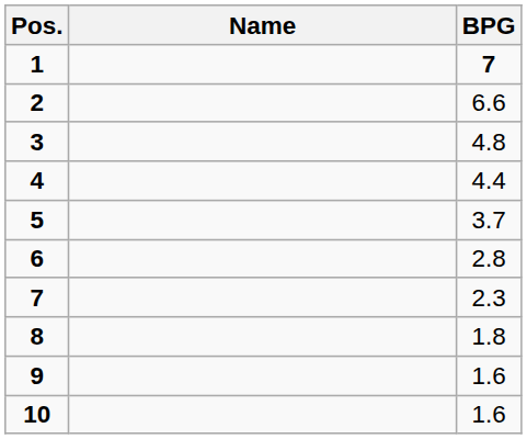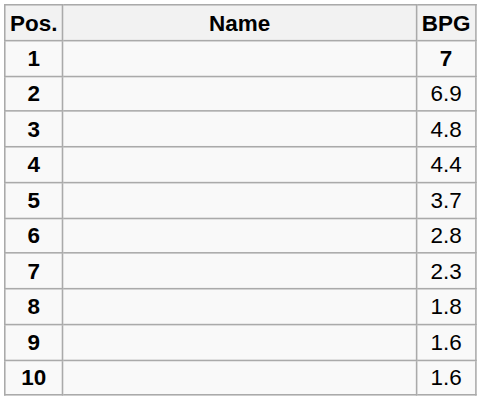2 | BPG: 6.6 -> 6.9
